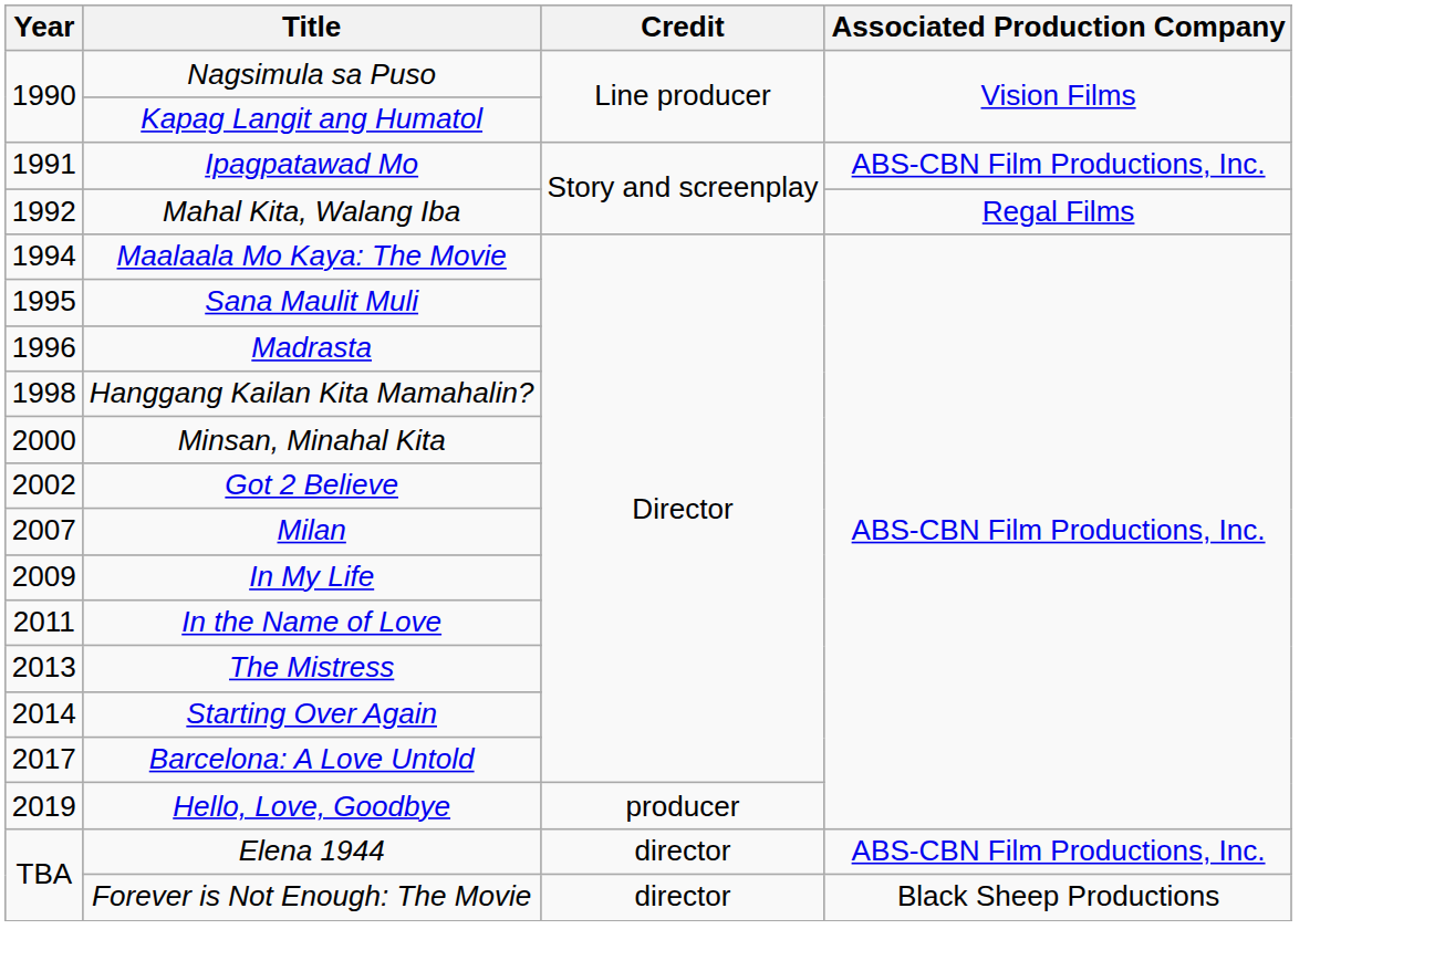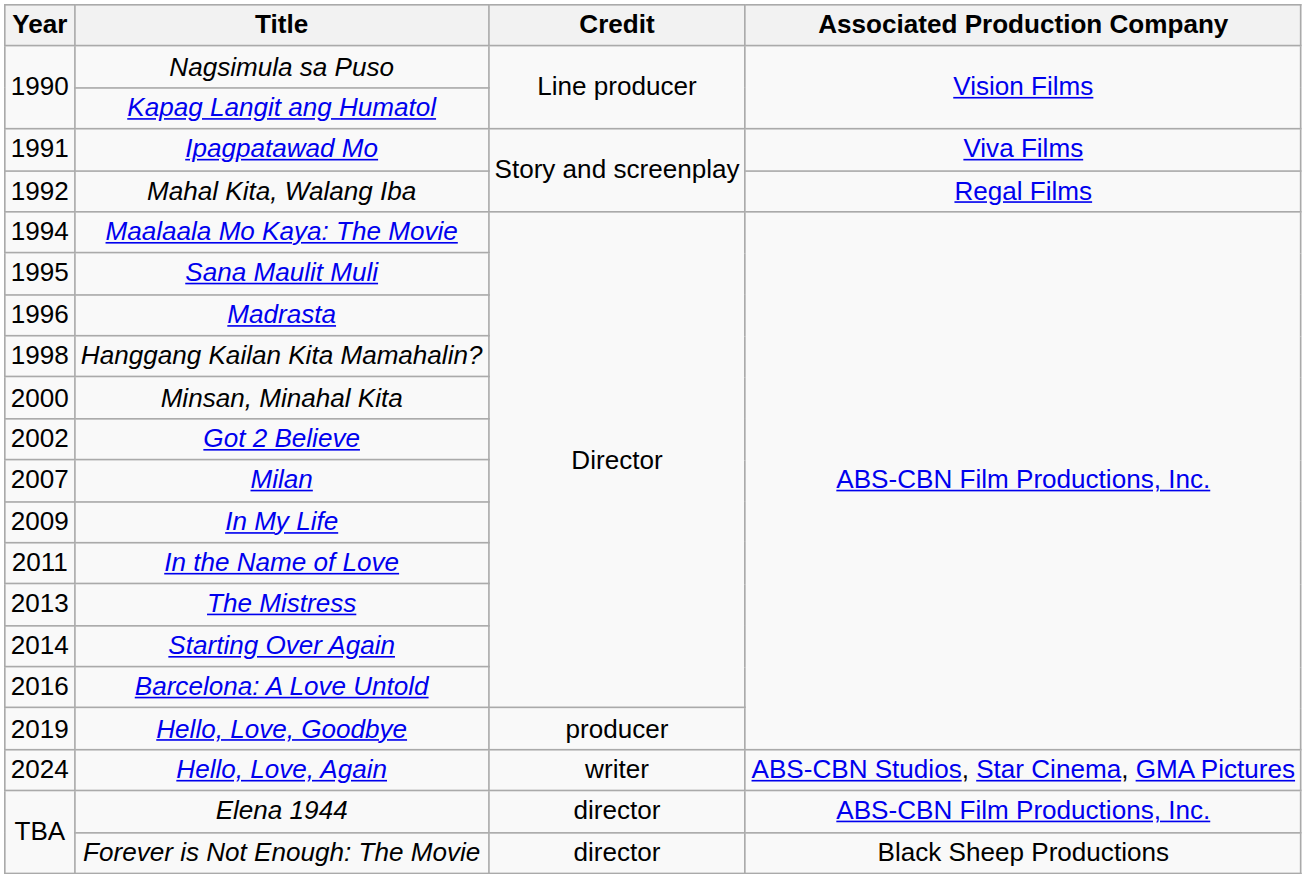Ipagpatawad Mo | Associated Production Company: ABS-CBN Film Productions, Inc. -> Viva Films
Barcelona: A Love Untold | Year: 2017 -> 2016
+ row: 2024 | Hello, Love, Again | writer | ABS-CBN Studios, Star Cinema, GMA Pictures
